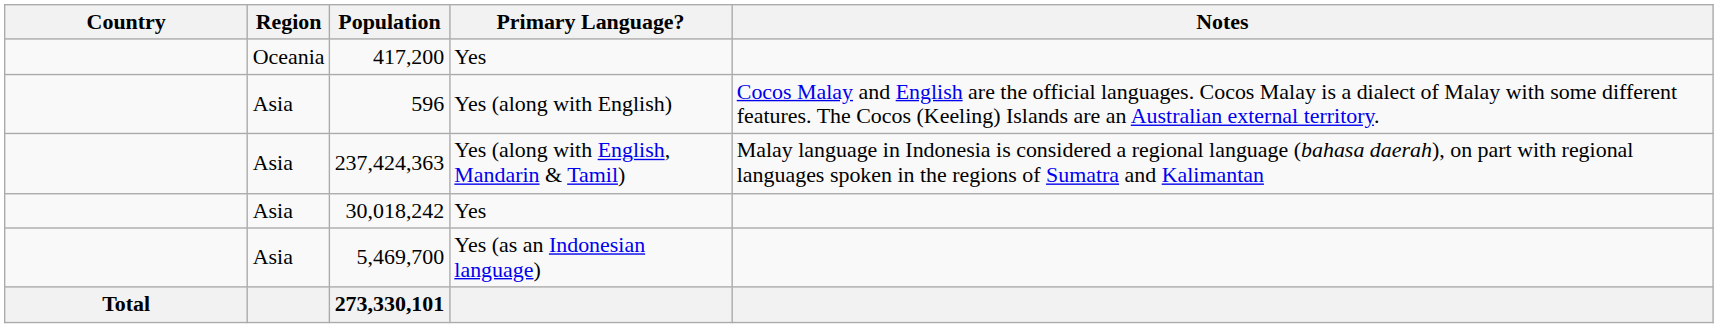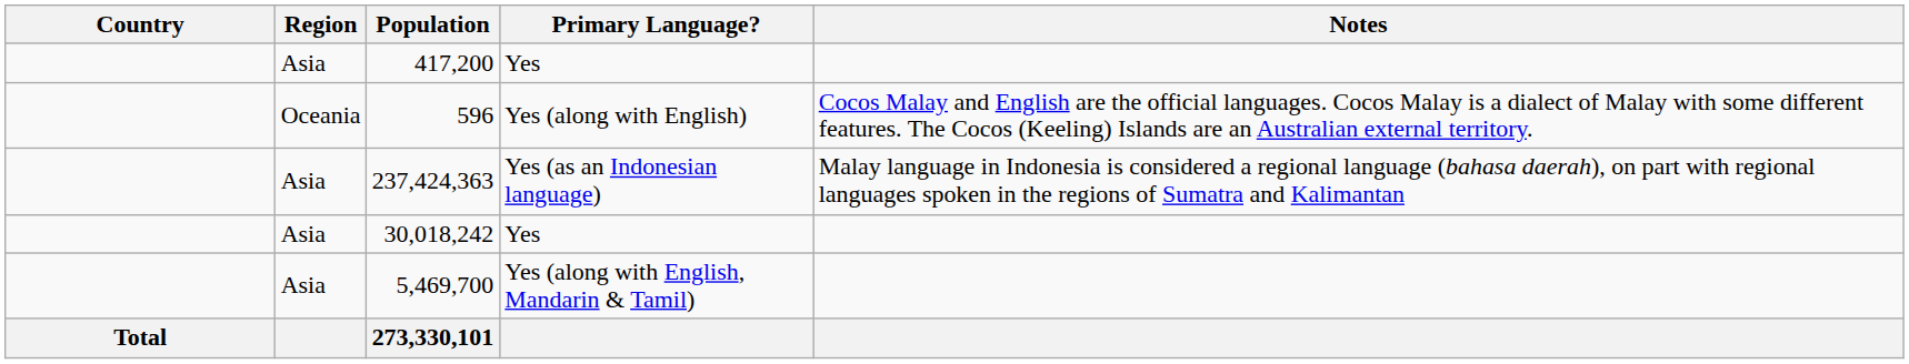417,200 | Region: Oceania -> Asia
596 | Region: Asia -> Oceania
237,424,363 | Primary Language?: Yes (along with English, Mandarin & Tamil) -> Yes (as an Indonesian language)
5,469,700 | Primary Language?: Yes (as an Indonesian language) -> Yes (along with English, Mandarin & Tamil)
